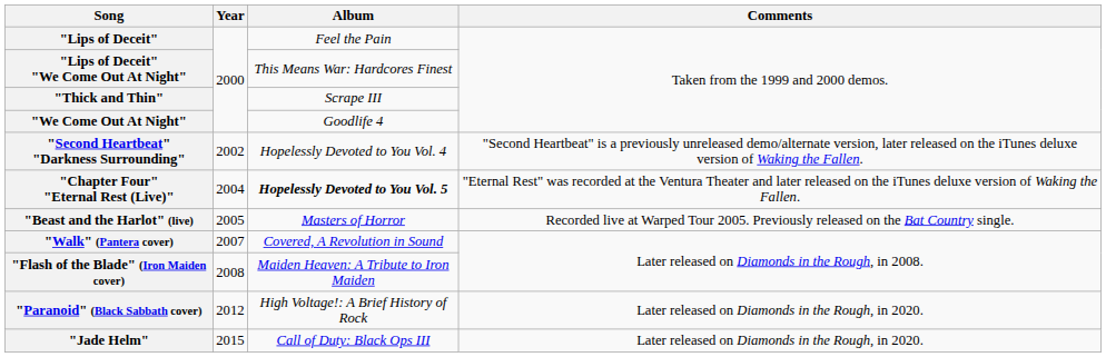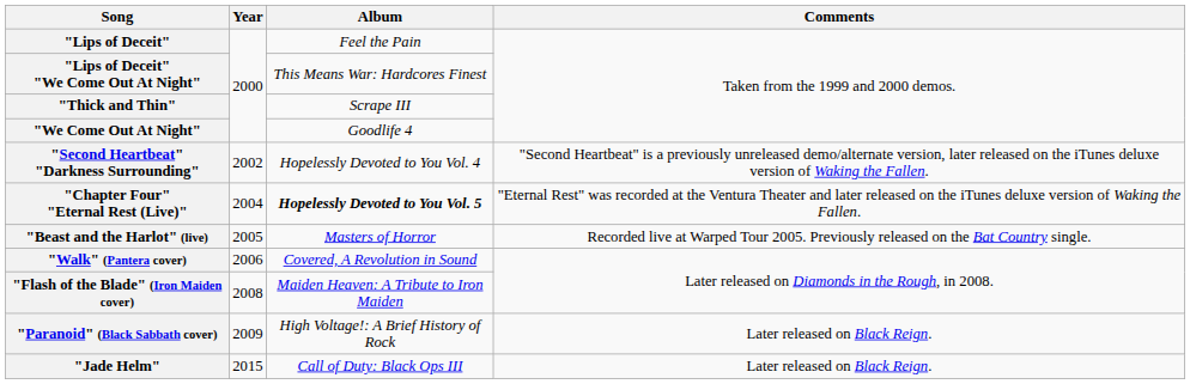"Walk" (Pantera cover) | Year: 2007 -> 2006
"Paranoid" (Black Sabbath cover) | Year: 2012 -> 2009
"Paranoid" (Black Sabbath cover) | Comments: Later released on Diamonds in the Rough, in 2020. -> Later released on Black Reign.
"Jade Helm" | Comments: Later released on Diamonds in the Rough, in 2020. -> Later released on Black Reign.
